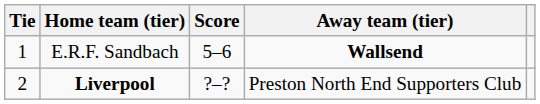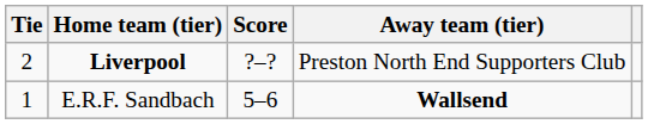rows swapped: E.R.F. Sandbach <-> Liverpool
